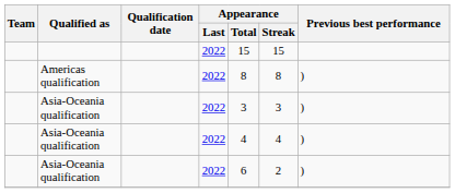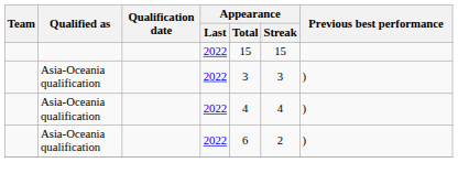- row: Americas qualification | 2022 | 8 | 8 | )
